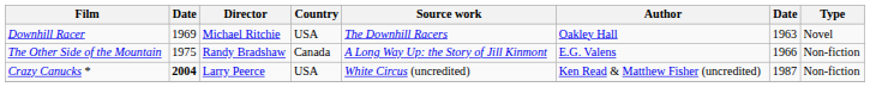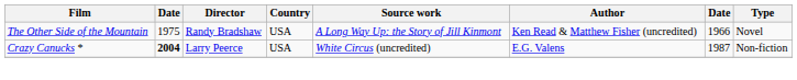- row: Downhill Racer | 1969 | Michael Ritchie | USA | The Downhill Racers | Oakley Hall | 1963 | Novel
The Other Side of the Mountain | Country: Canada -> USA
The Other Side of the Mountain | Author: E.G. Valens -> Ken Read & Matthew Fisher (uncredited)
The Other Side of the Mountain | Type: Non-fiction -> Novel
Crazy Canucks * | Author: Ken Read & Matthew Fisher (uncredited) -> E.G. Valens
